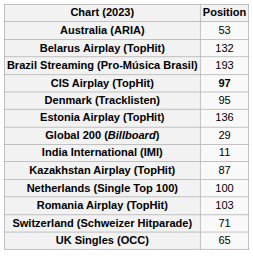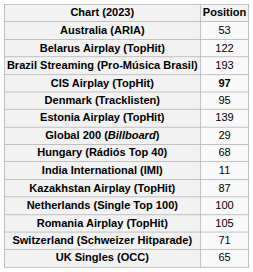Belarus Airplay (TopHit) | Position: 132 -> 122
Estonia Airplay (TopHit) | Position: 136 -> 139
+ row: Hungary (Rádiós Top 40) | 68
Romania Airplay (TopHit) | Position: 103 -> 105
